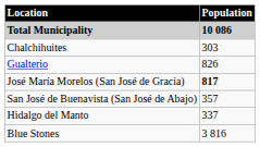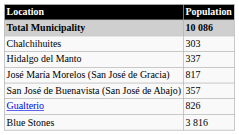rows swapped: Gualterio <-> Hidalgo del Manto
José María Morelos (San José de Gracia) | Population: bold -> normal
